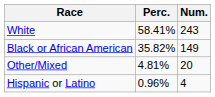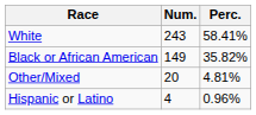columns swapped: Num. <-> Perc.
